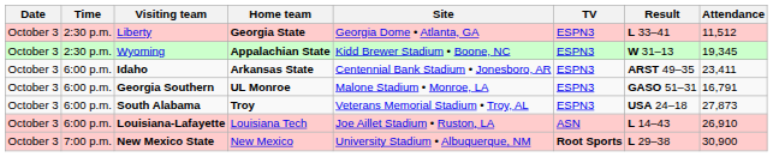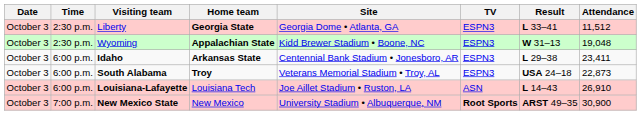Wyoming | Attendance: 19,345 -> 19,048
Idaho | Result: ARST 49–35 -> L 29–38
- row: October 3 | 6:00 p.m. | Georgia Southern | UL Monroe | Malone Stadium • Monroe, LA | ESPN3 | GASO 51–31 | 16,791
South Alabama | Attendance: 27,873 -> 22,873
New Mexico State | Result: L 29–38 -> ARST 49–35
